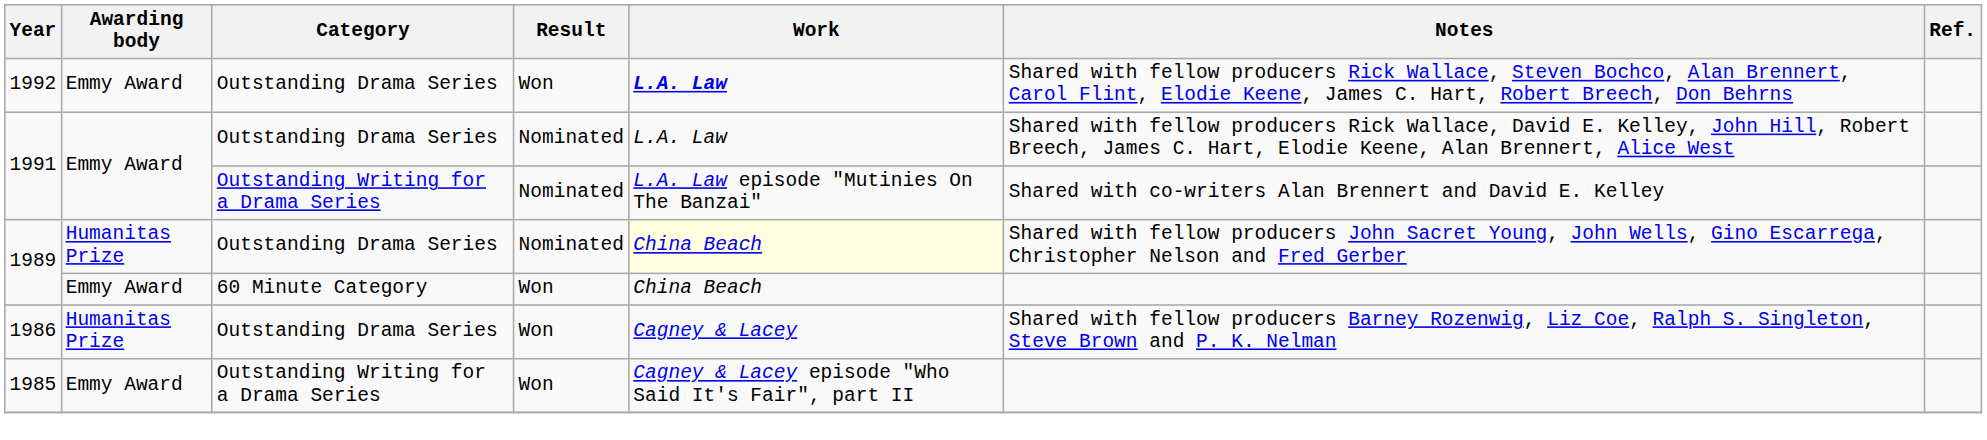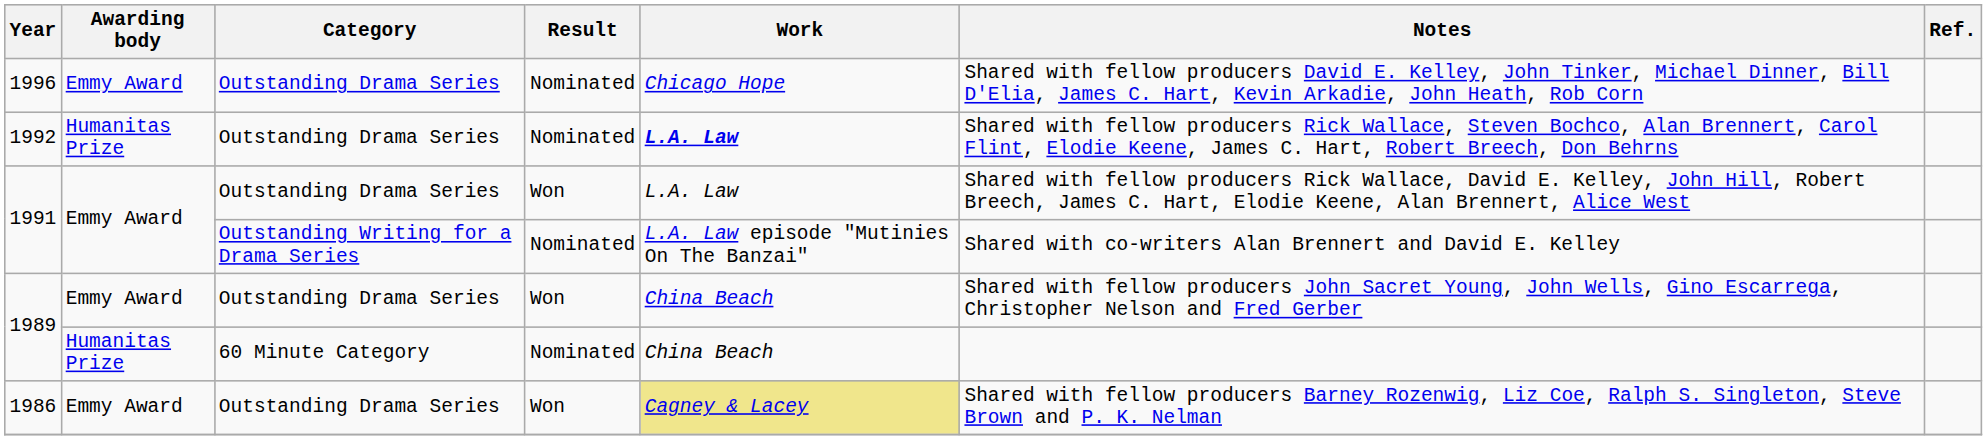+ row: 1996 | Emmy Award | Outstanding Drama Series | Nominated | Chicago Hope | Shared with fellow producers David E. Kelley, John Tinker, Michael Dinner, Bill D'Elia, James C. Hart, Kevin Arkadie, John Heath, Rob Corn
1992 | Awarding body: Emmy Award -> Humanitas Prize
1992 | Result: Won -> Nominated
1991 / Outstanding Drama Series | Result: Nominated -> Won
1989 / Outstanding Drama Series | Awarding body: Humanitas Prize -> Emmy Award
1989 / Outstanding Drama Series | Result: Nominated -> Won
1989 / Outstanding Drama Series | Work: lightyellow background -> no background
1989 / 60 Minute Category | Awarding body: Emmy Award -> Humanitas Prize
1989 / 60 Minute Category | Result: Won -> Nominated
1986 | Awarding body: Humanitas Prize -> Emmy Award
1986 | Work: no background -> khaki background
- row: 1985 | Emmy Award | Outstanding Writing for a Drama Series | Won | Cagney & Lacey episode "Who Said It's Fair", part II
